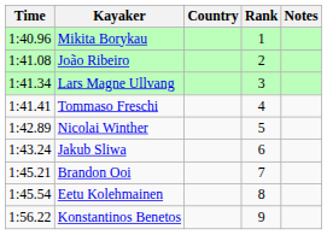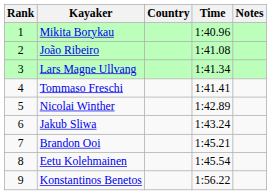columns swapped: Rank <-> Time
